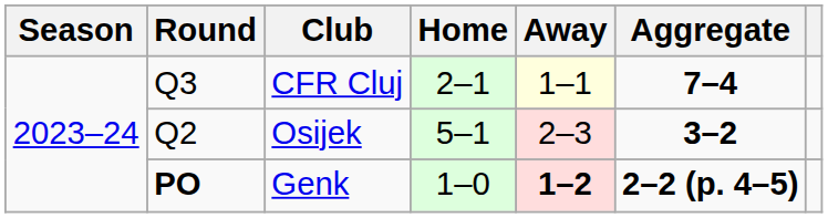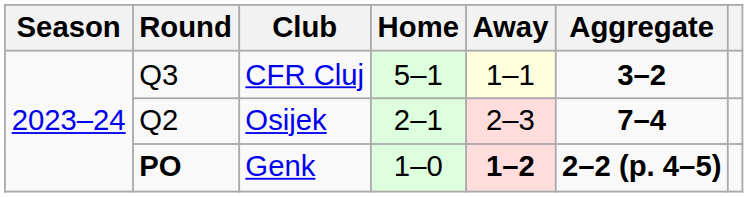CFR Cluj | Home: 2–1 -> 5–1
CFR Cluj | Aggregate: 7–4 -> 3–2
Osijek | Home: 5–1 -> 2–1
Osijek | Aggregate: 3–2 -> 7–4
